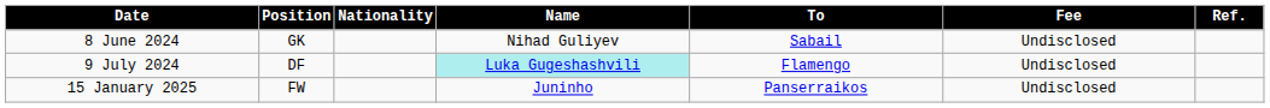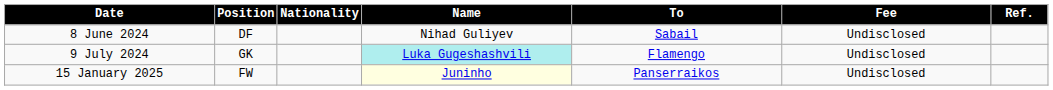8 June 2024 | Position: GK -> DF
9 July 2024 | Position: DF -> GK
15 January 2025 | Name: no background -> lightyellow background
